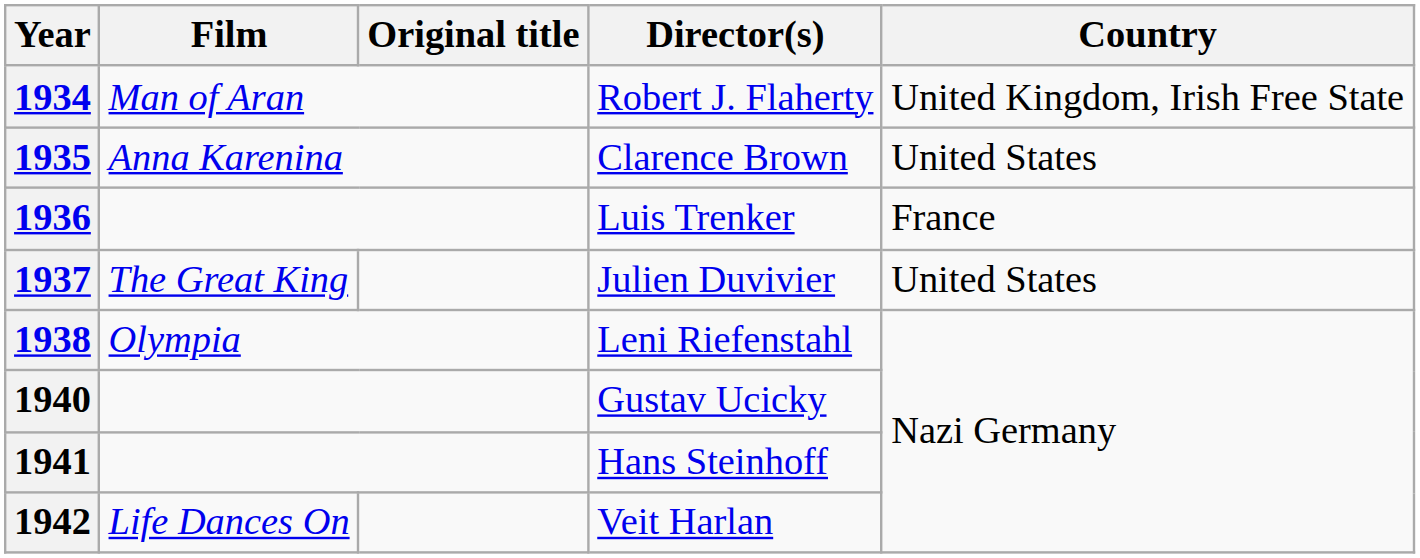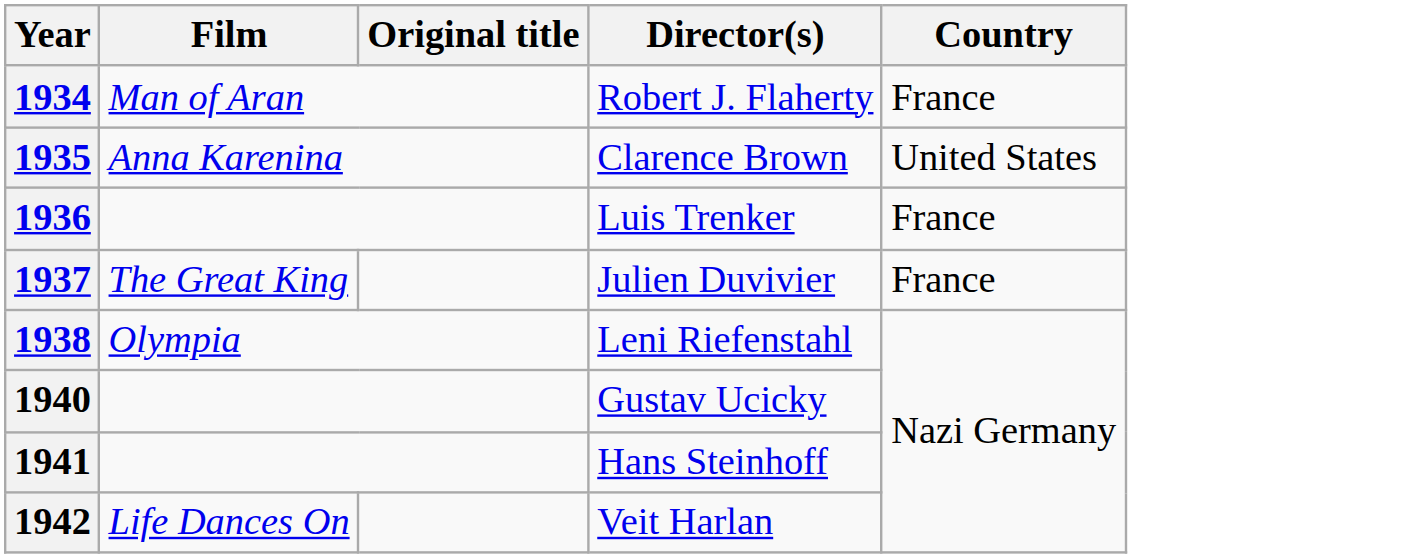1934 | Country: United Kingdom, Irish Free State -> France
1937 | Country: United States -> France
